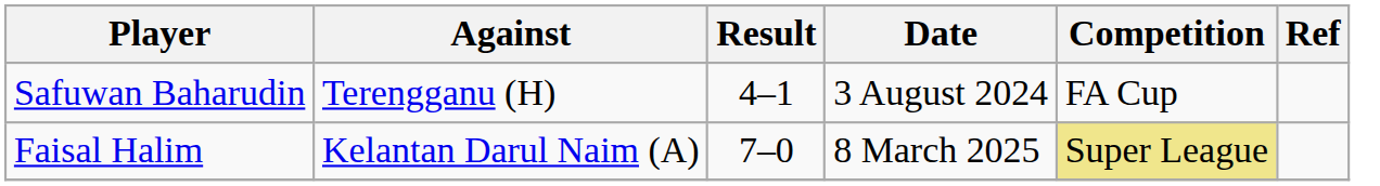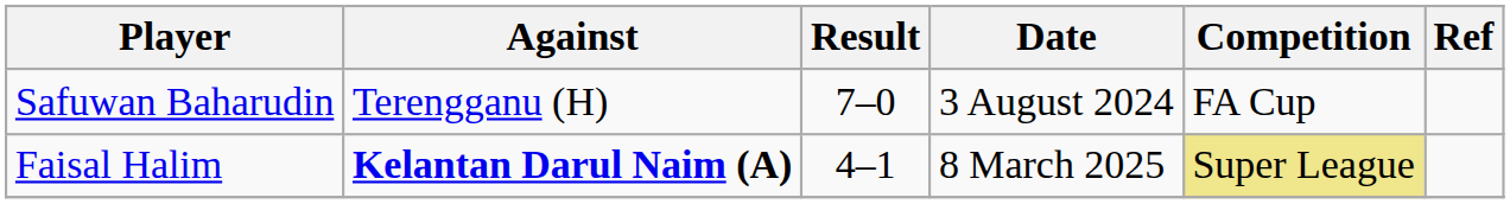Safuwan Baharudin | Result: 4–1 -> 7–0
Faisal Halim | Against: normal -> bold
Faisal Halim | Result: 7–0 -> 4–1
